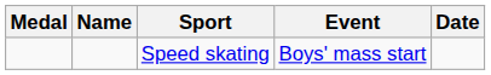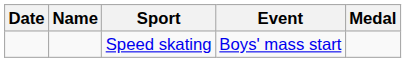columns swapped: Medal <-> Date
